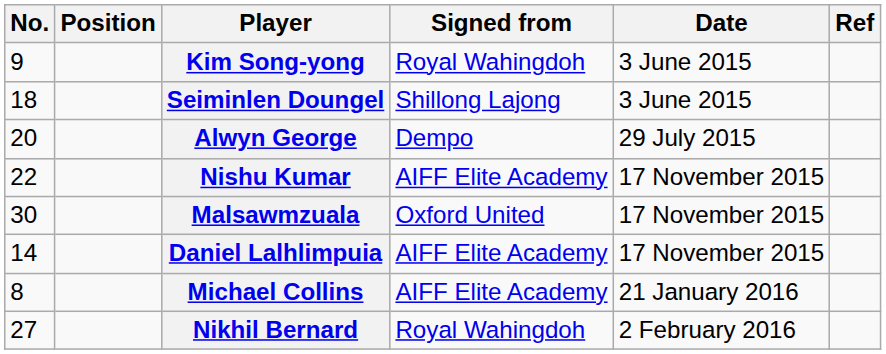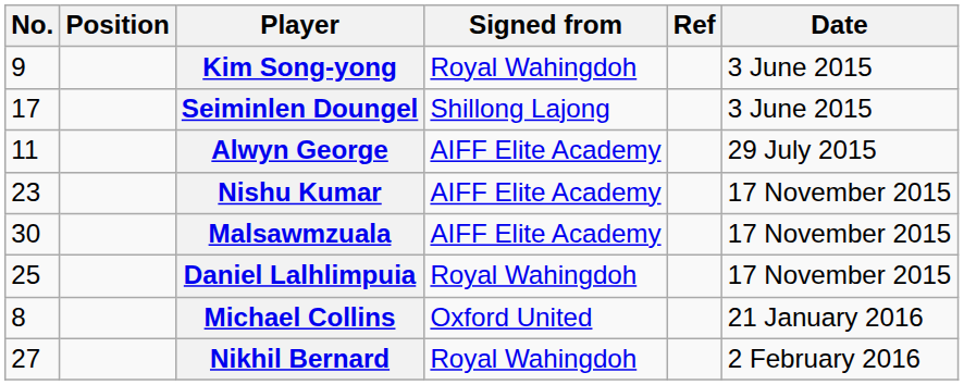columns swapped: Date <-> Ref
Seiminlen Doungel | No.: 18 -> 17
Alwyn George | No.: 20 -> 11
Alwyn George | Signed from: Dempo -> AIFF Elite Academy
Nishu Kumar | No.: 22 -> 23
Malsawmzuala | Signed from: Oxford United -> AIFF Elite Academy
Daniel Lalhlimpuia | No.: 14 -> 25
Daniel Lalhlimpuia | Signed from: AIFF Elite Academy -> Royal Wahingdoh
Michael Collins | Signed from: AIFF Elite Academy -> Oxford United
